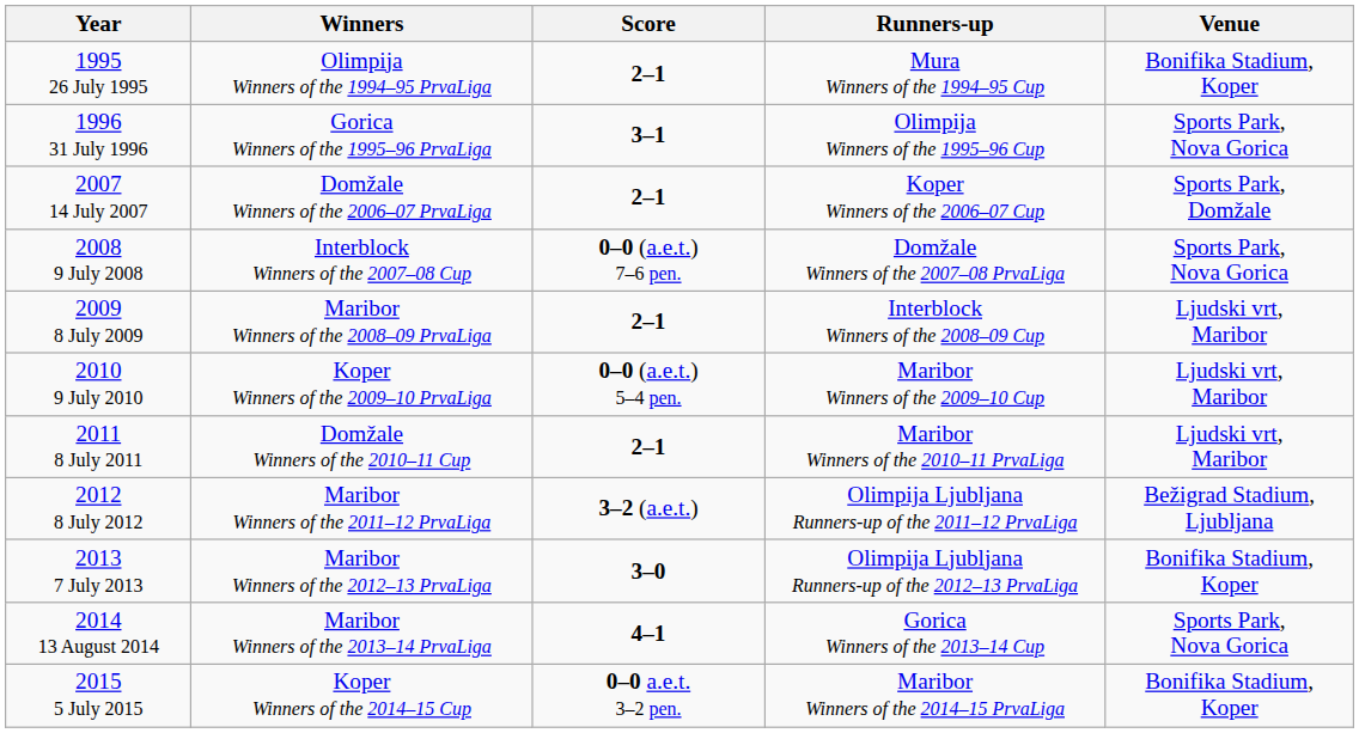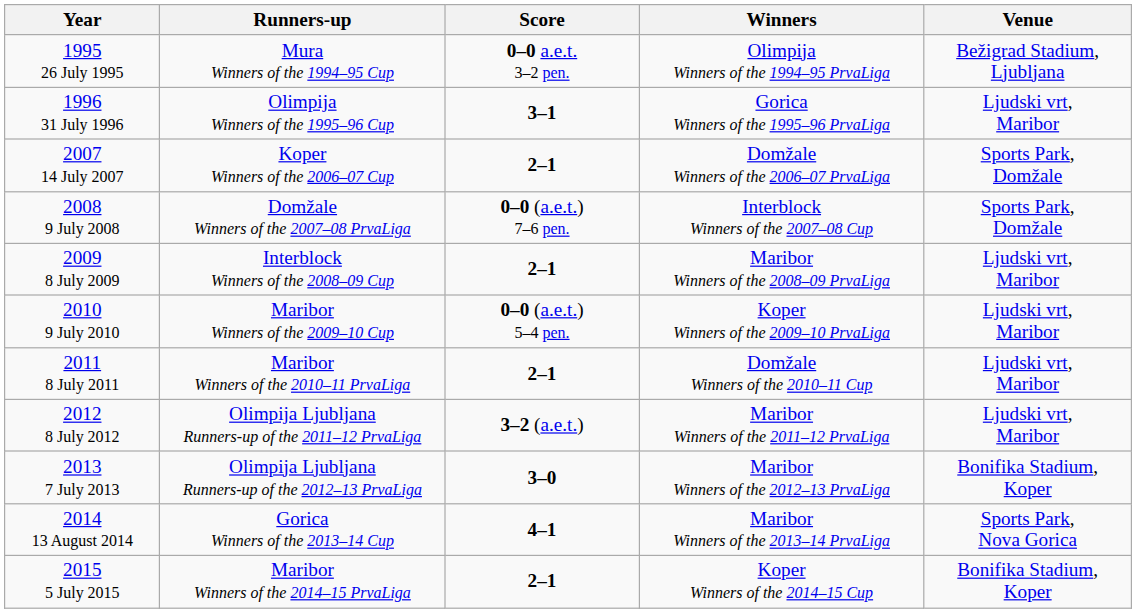columns swapped: Winners <-> Runners-up
1995 26 July 1995 | Score: 2–1 -> 0–0 a.e.t. 3–2 pen.
1995 26 July 1995 | Venue: Bonifika Stadium, Koper -> Bežigrad Stadium, Ljubljana
1996 31 July 1996 | Venue: Sports Park, Nova Gorica -> Ljudski vrt, Maribor
2008 9 July 2008 | Venue: Sports Park, Nova Gorica -> Sports Park, Domžale
2012 8 July 2012 | Venue: Bežigrad Stadium, Ljubljana -> Ljudski vrt, Maribor
2015 5 July 2015 | Score: 0–0 a.e.t. 3–2 pen. -> 2–1
